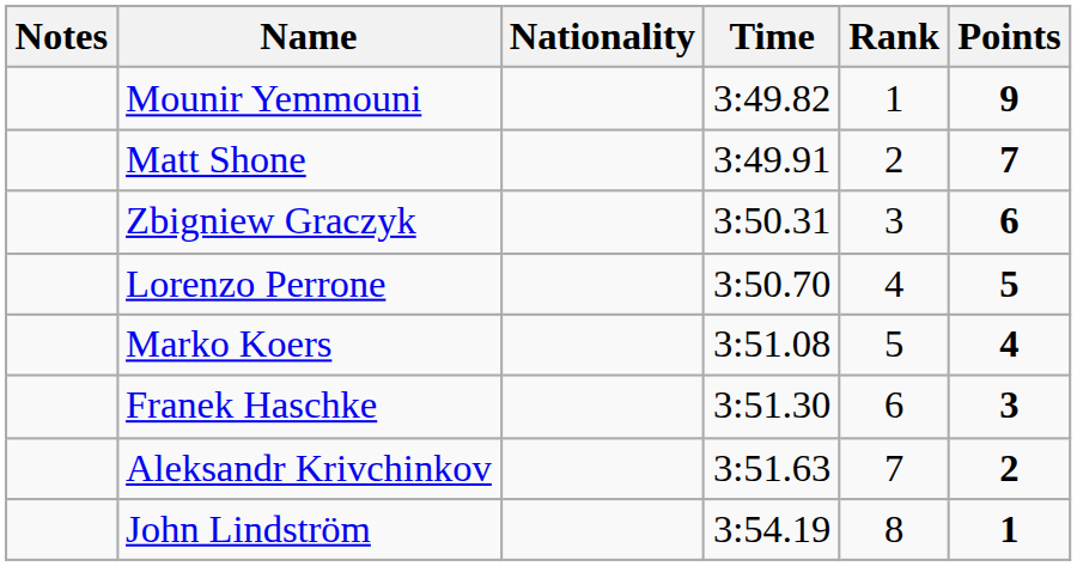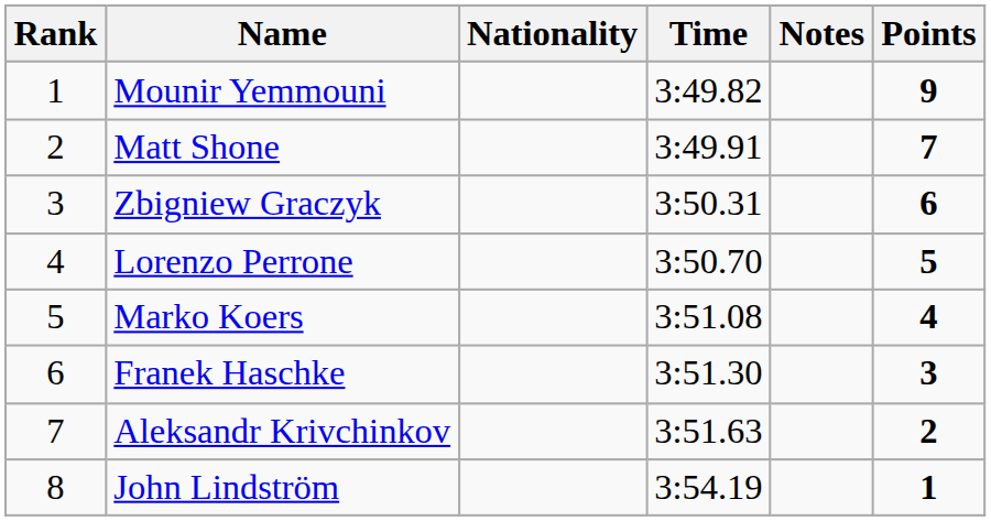columns swapped: Rank <-> Notes
